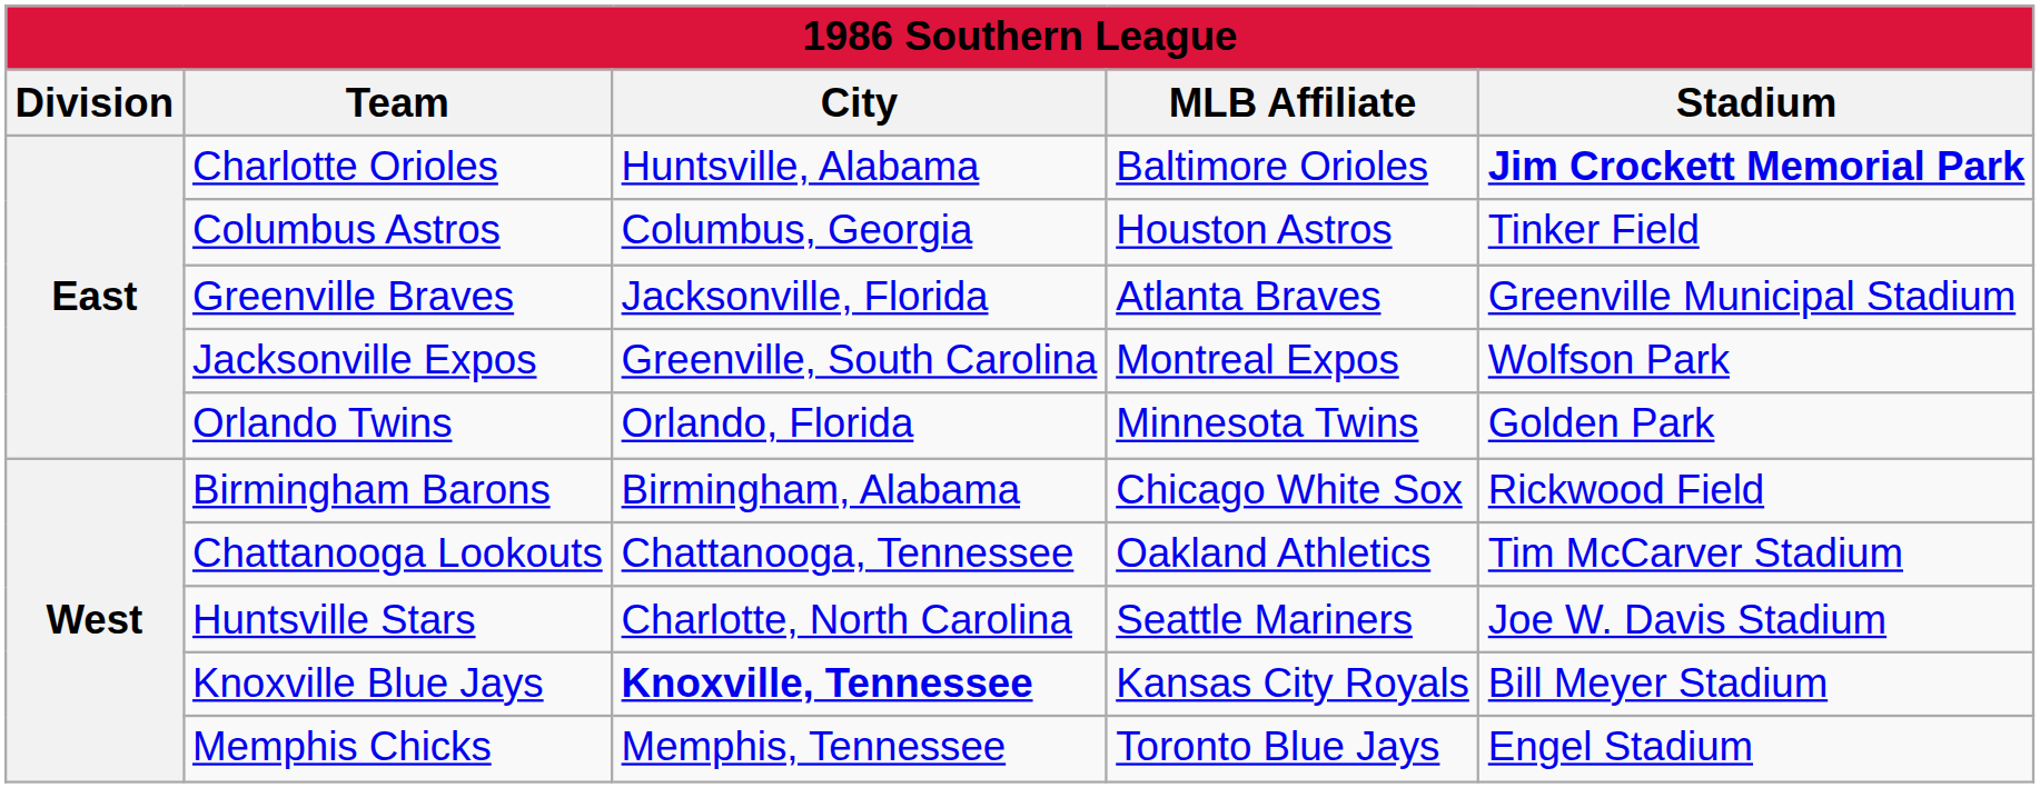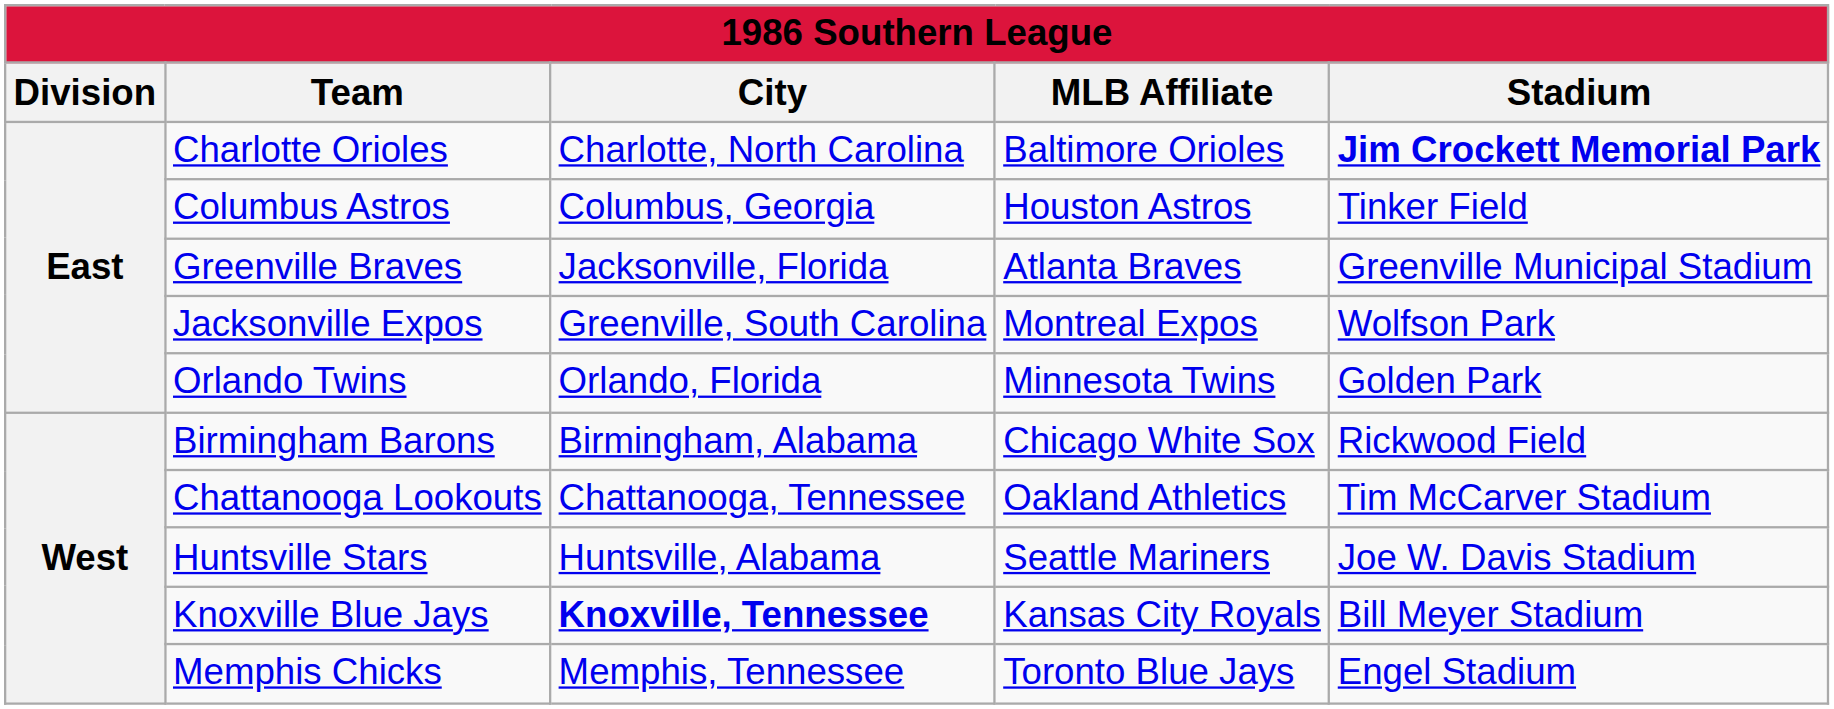Charlotte Orioles | City: Huntsville, Alabama -> Charlotte, North Carolina
Huntsville Stars | City: Charlotte, North Carolina -> Huntsville, Alabama
